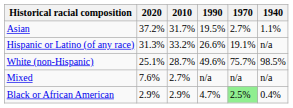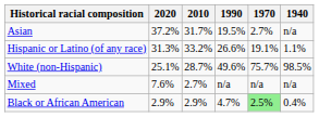Asian | 1940: 1.1% -> n/a
Hispanic or Latino (of any race) | 1940: n/a -> 1.1%
